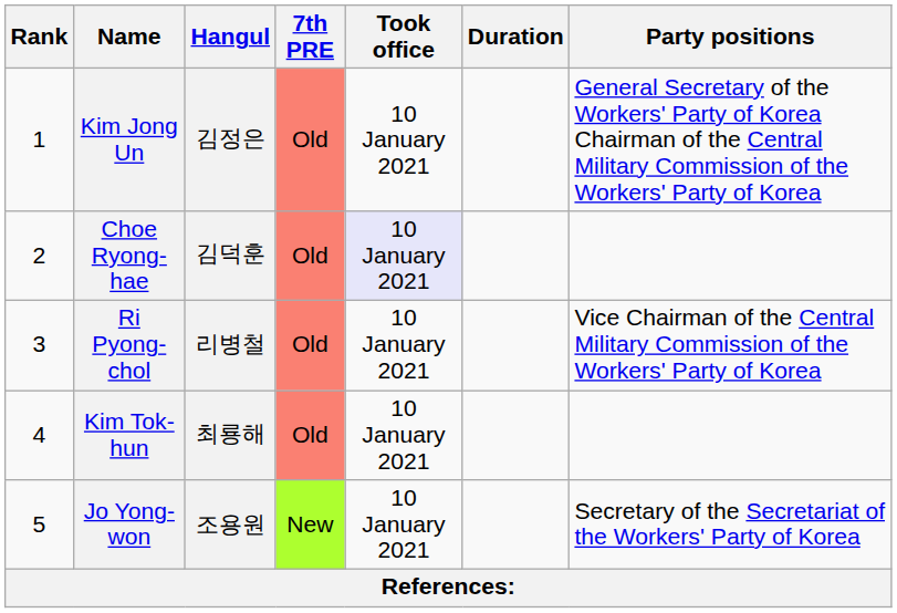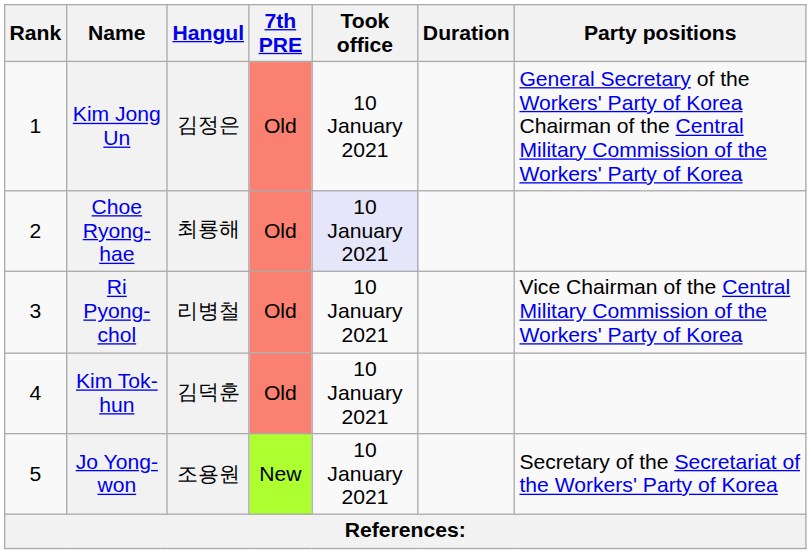Choe Ryong-hae | Hangul: 김덕훈 -> 최룡해
Kim Tok-hun | Hangul: 최룡해 -> 김덕훈
